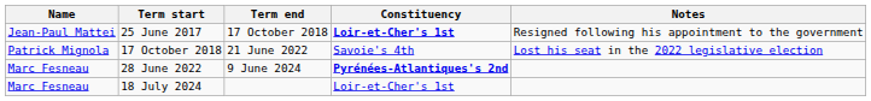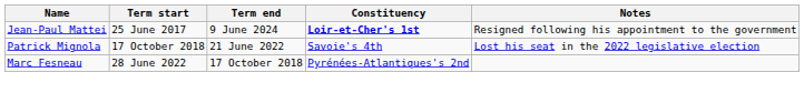25 June 2017 | Term end: 17 October 2018 -> 9 June 2024
28 June 2022 | Term end: 9 June 2024 -> 17 October 2018
28 June 2022 | Constituency: bold -> normal
- row: Marc Fesneau | 18 July 2024 | Loir-et-Cher's 1st
